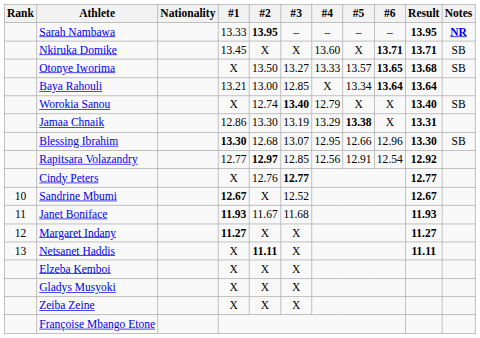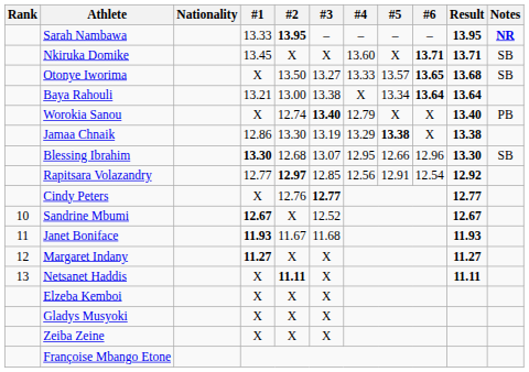Baya Rahouli | #3: 12.85 -> 13.38
Worokia Sanou | Notes: SB -> PB
Jamaa Chnaik | Result: 13.31 -> 13.38
